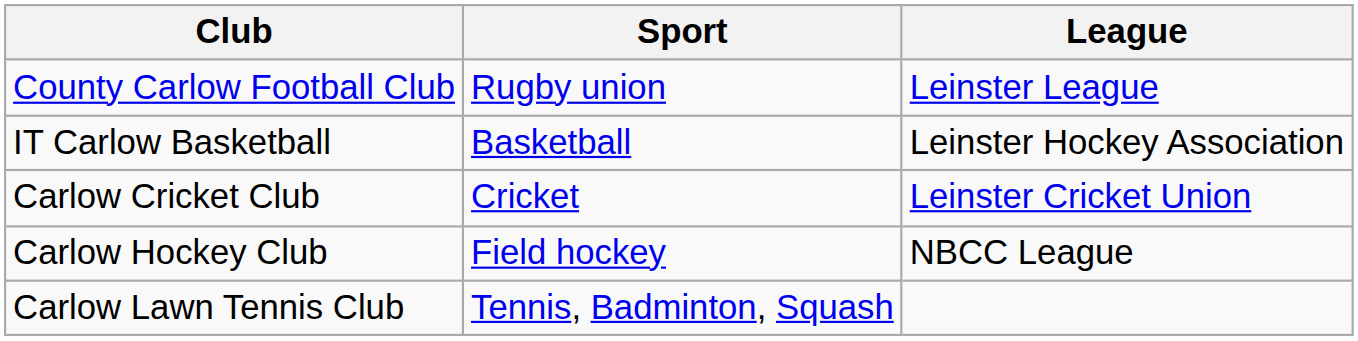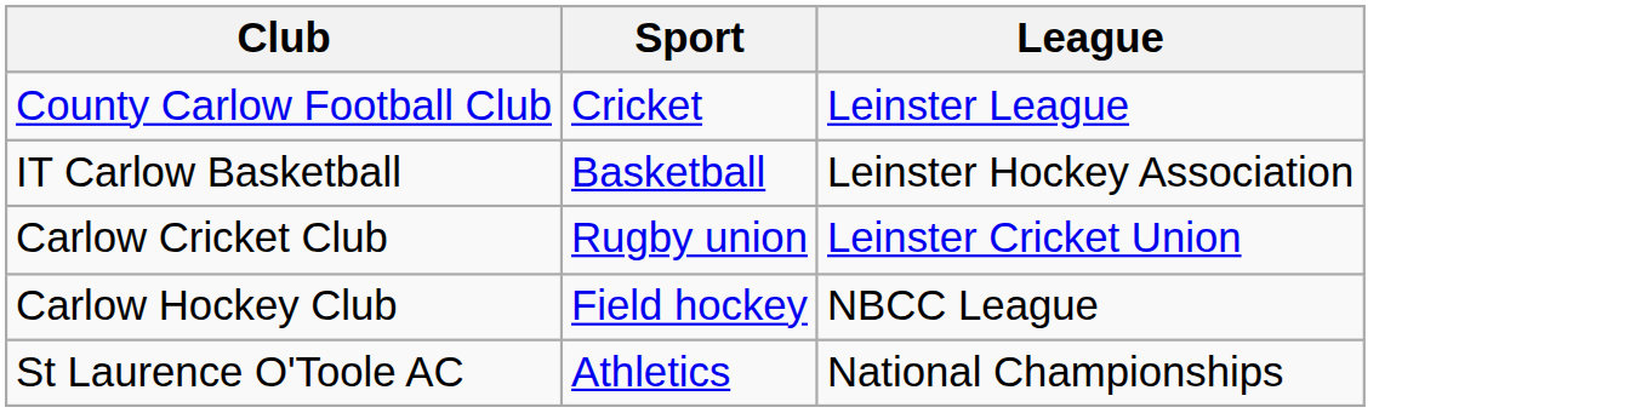County Carlow Football Club | Sport: Rugby union -> Cricket
Carlow Cricket Club | Sport: Cricket -> Rugby union
+ row: St Laurence O'Toole AC | Athletics | National Championships
- row: Carlow Lawn Tennis Club | Tennis, Badminton, Squash
